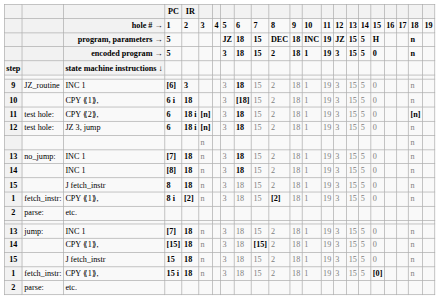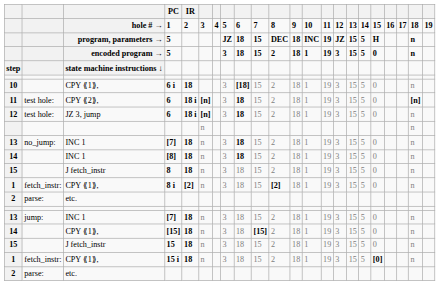- row: 9 | JZ_routine | INC 1 | [6] | 3 | 3 | 18 | 15 | 2 | 18 | 1 | 19 | 3 | 15 | 5 | 0 | n
